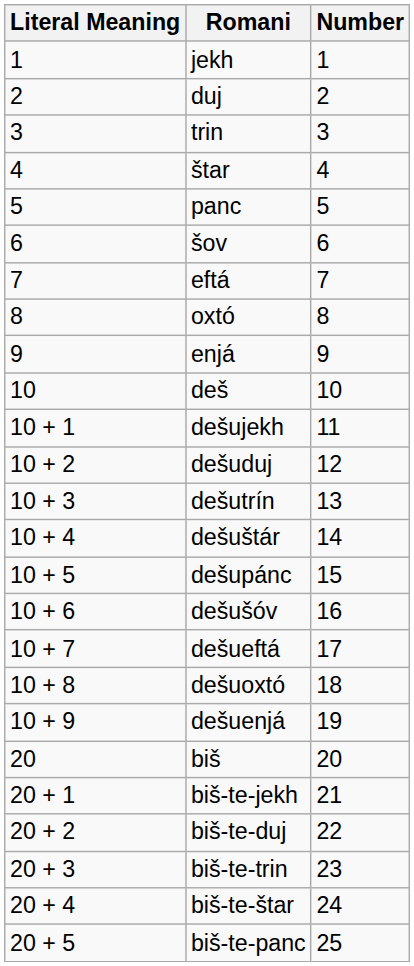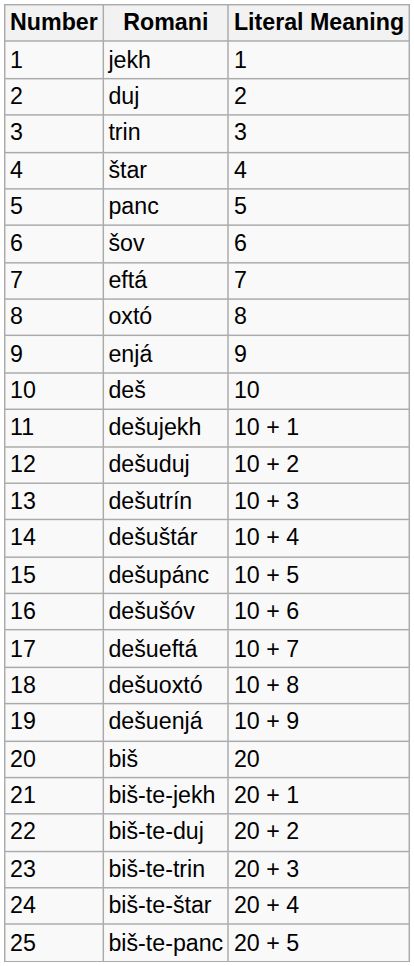columns swapped: Number <-> Literal Meaning
